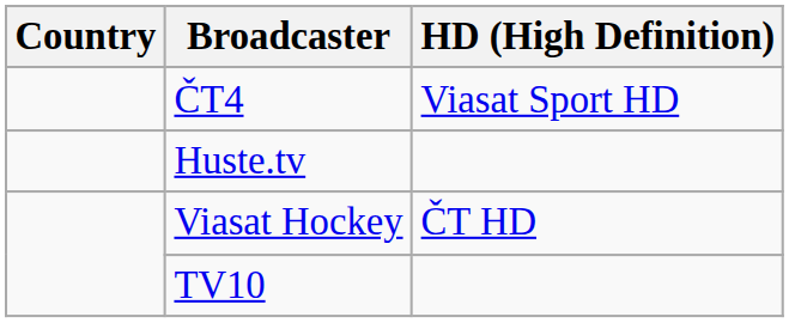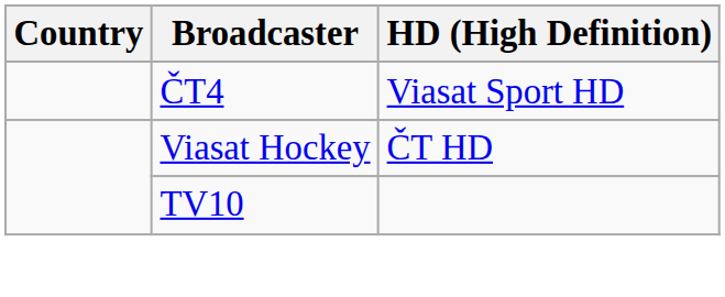- row: Huste.tv
